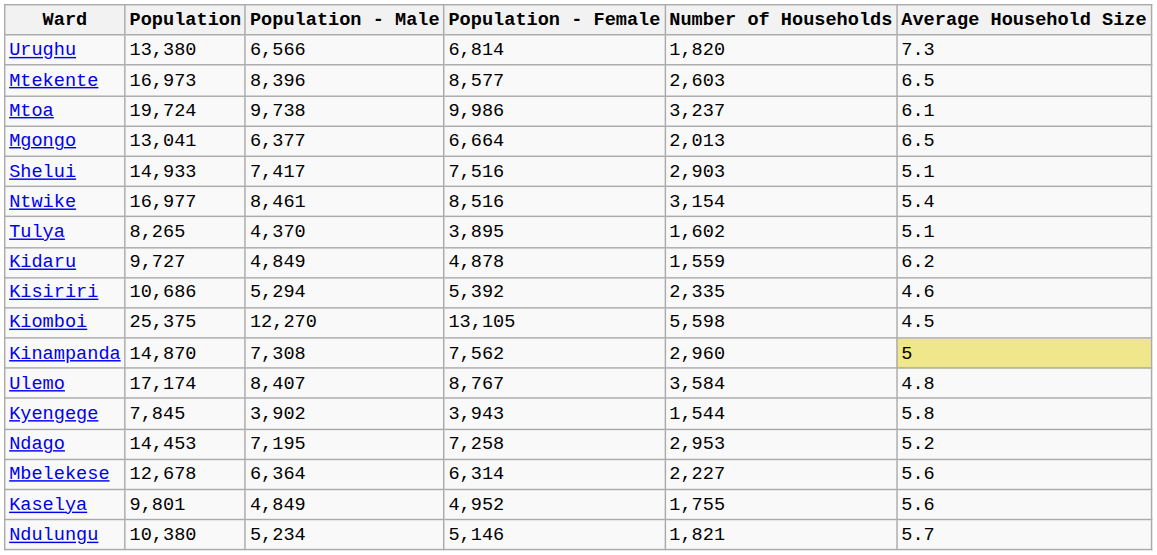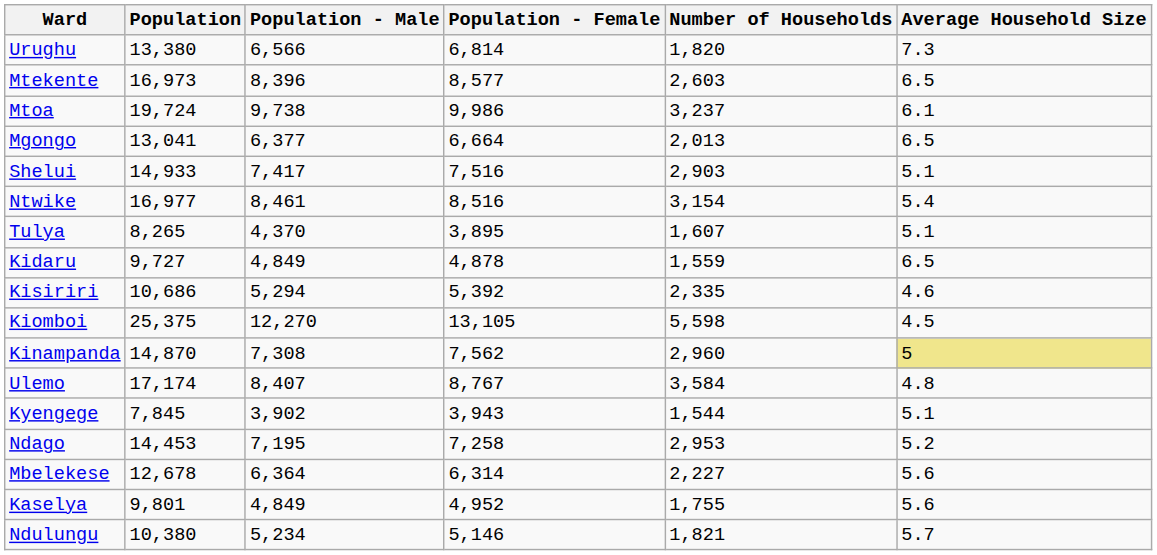Tulya | Number of Households: 1,602 -> 1,607
Kidaru | Average Household Size: 6.2 -> 6.5
Kyengege | Average Household Size: 5.8 -> 5.1
